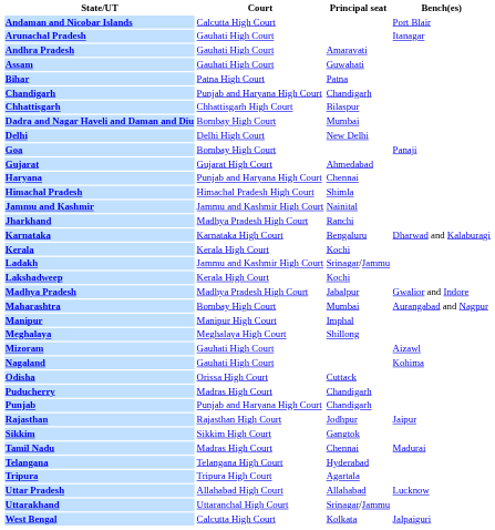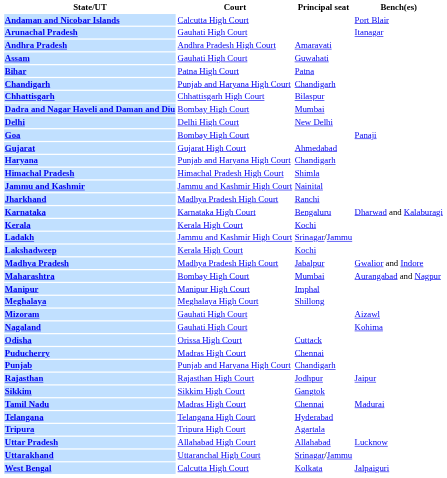Andhra Pradesh | Court: Gauhati High Court -> Andhra Pradesh High Court
Haryana | Principal seat: Chennai -> Chandigarh
Puducherry | Principal seat: Chandigarh -> Chennai
